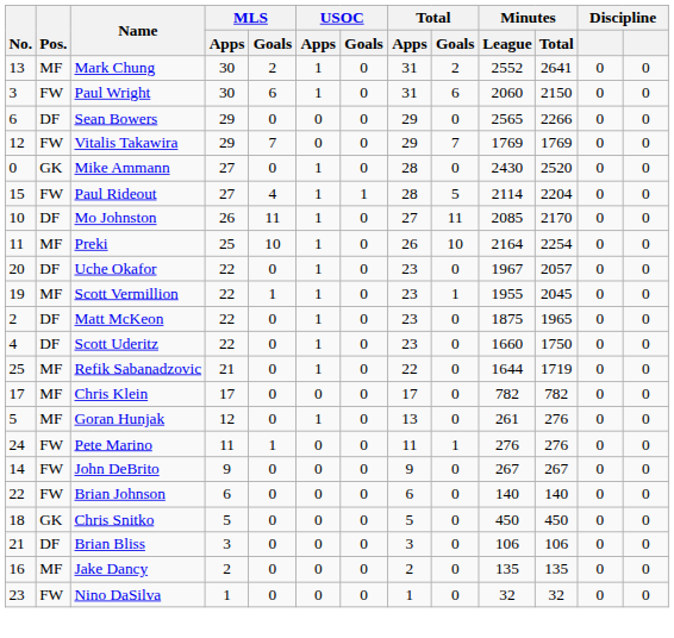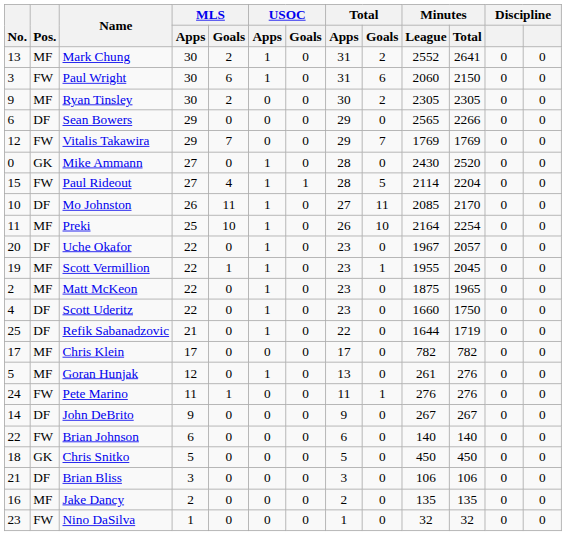+ row: 9 | MF | Ryan Tinsley | 30 | 2 | 0 | 0 | 30 | 2 | 2305 | 2305 | 0 | 0
Matt McKeon | Pos.: DF -> MF
Refik Sabanadzovic | Pos.: MF -> DF
John DeBrito | Pos.: FW -> DF
